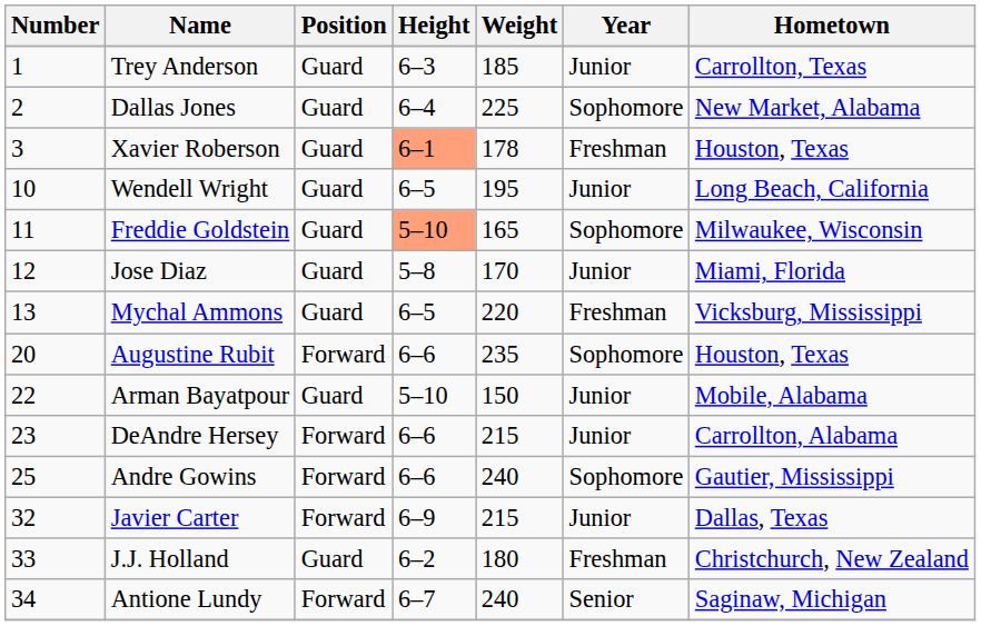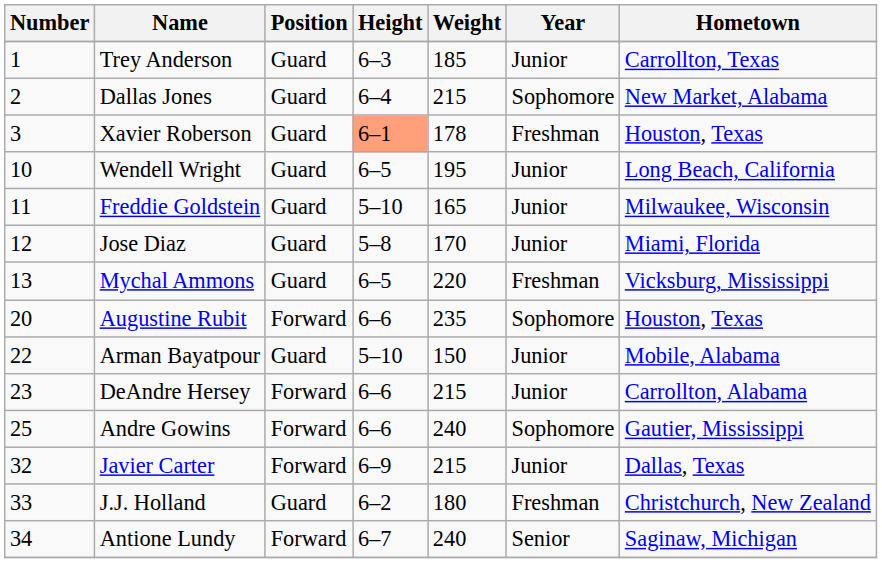Dallas Jones | Weight: 225 -> 215
Freddie Goldstein | Height: lightsalmon background -> no background
Freddie Goldstein | Year: Sophomore -> Junior
